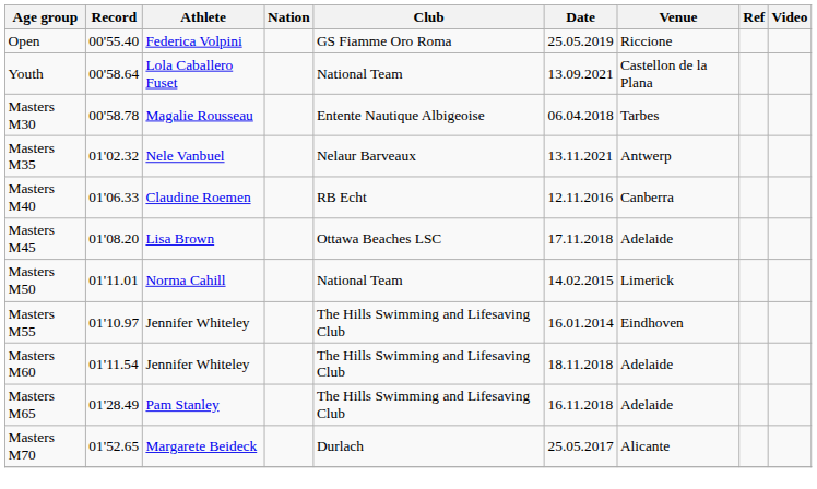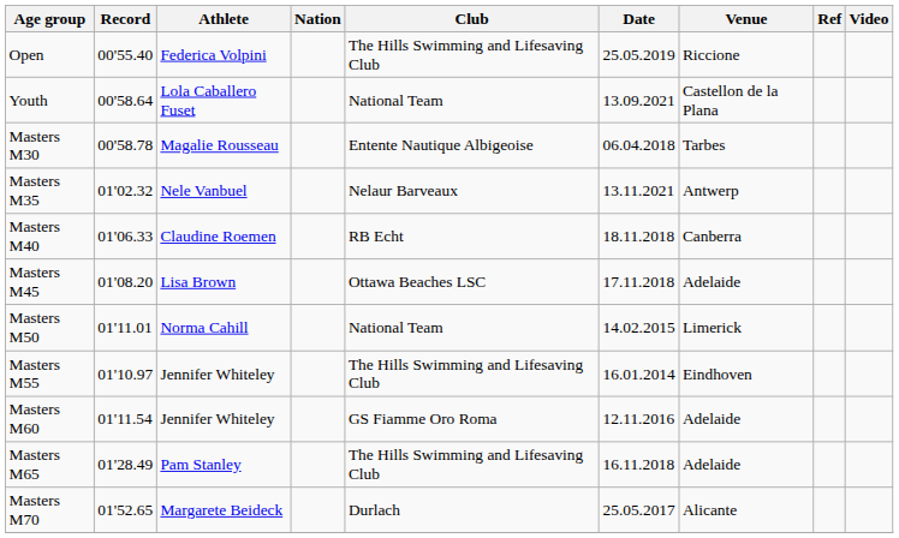Open | Club: GS Fiamme Oro Roma -> The Hills Swimming and Lifesaving Club
Masters M40 | Date: 12.11.2016 -> 18.11.2018
Masters M60 | Club: The Hills Swimming and Lifesaving Club -> GS Fiamme Oro Roma
Masters M60 | Date: 18.11.2018 -> 12.11.2016
